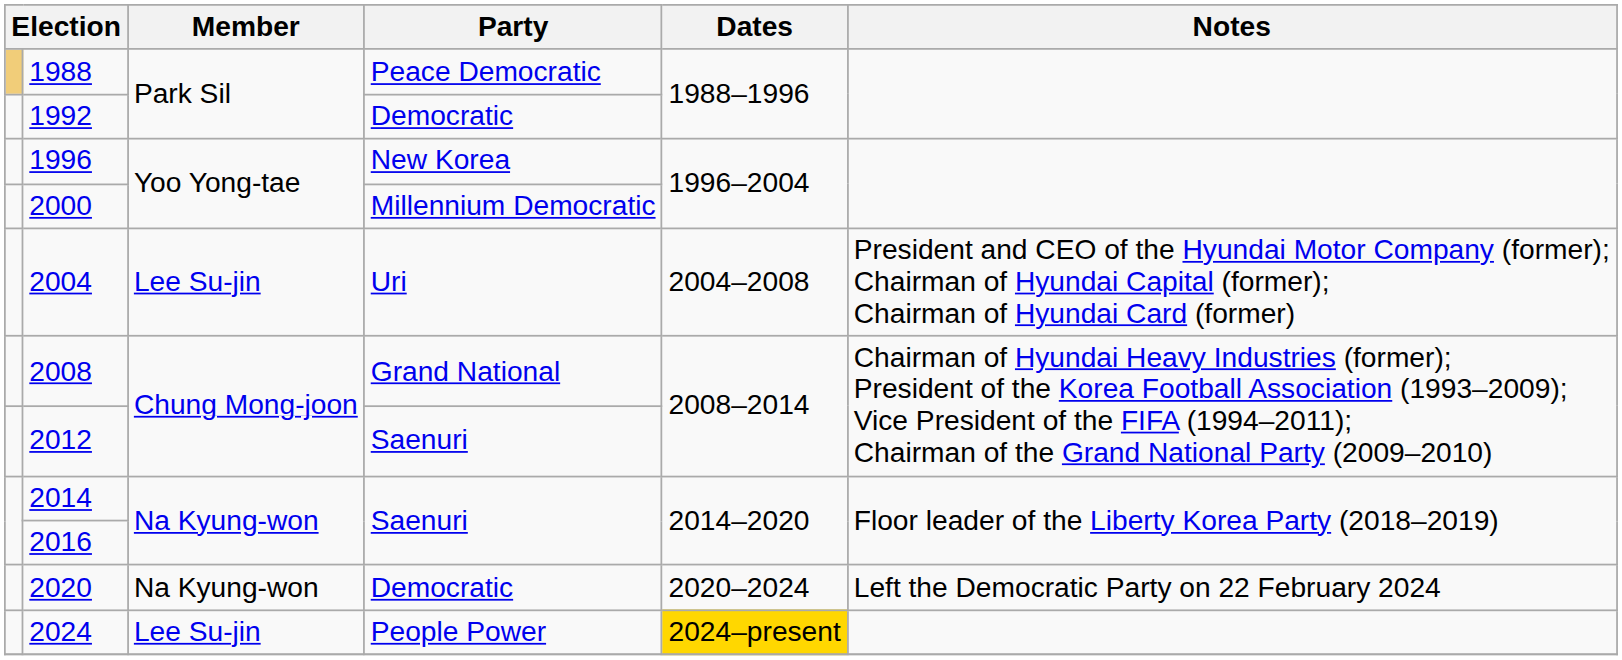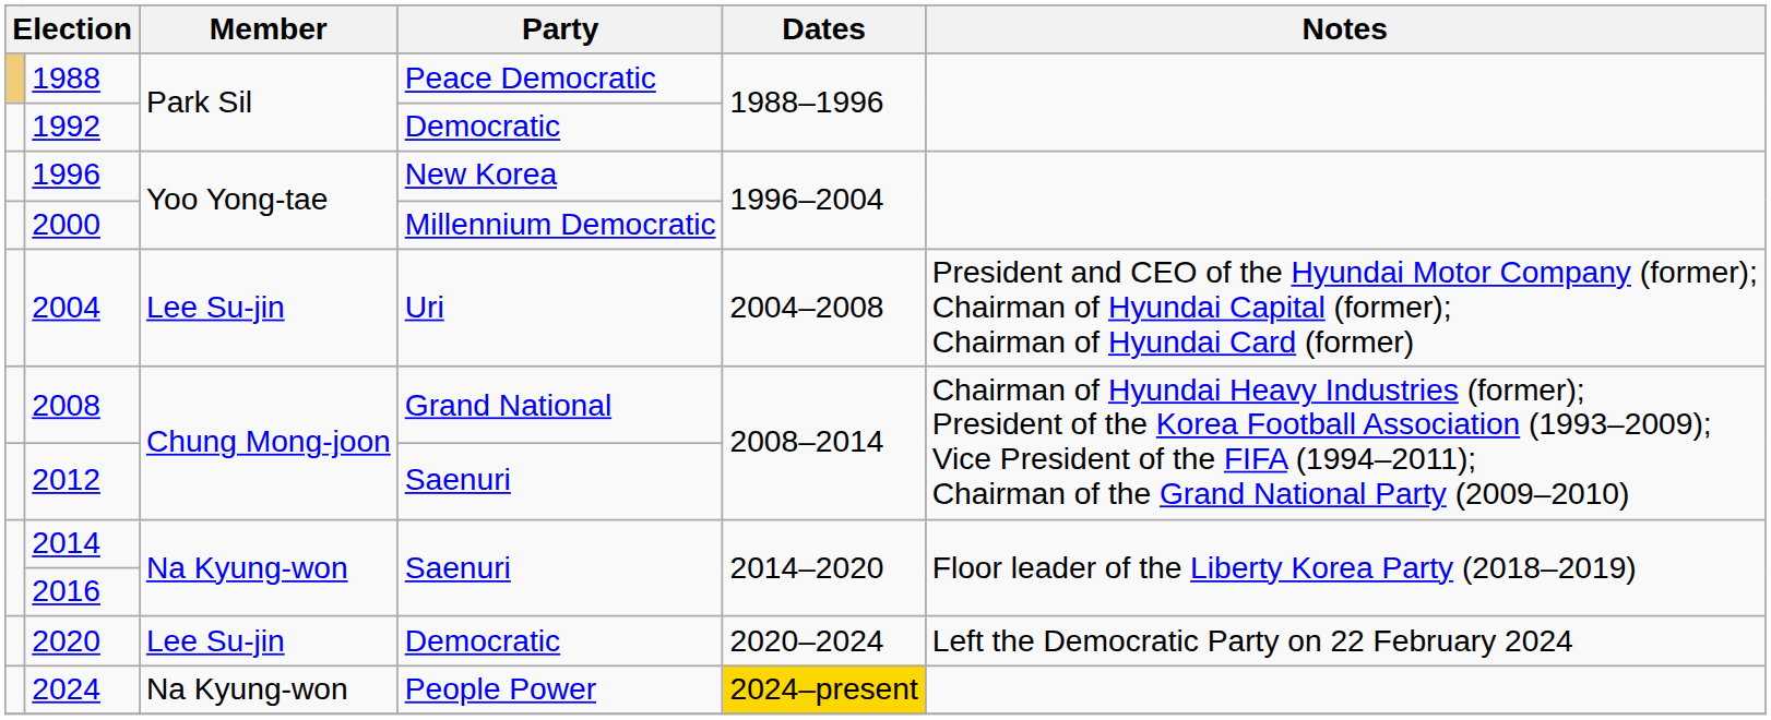2020 | Member: Na Kyung-won -> Lee Su-jin
2024 | Member: Lee Su-jin -> Na Kyung-won
